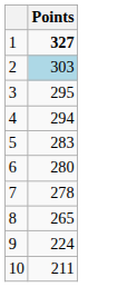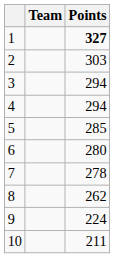+ column: Team
2 | Points: lightblue background -> no background
3 | Points: 295 -> 294
5 | Points: 283 -> 285
8 | Points: 265 -> 262
